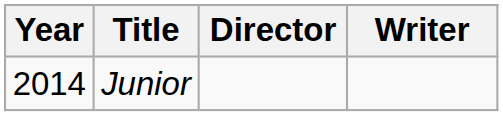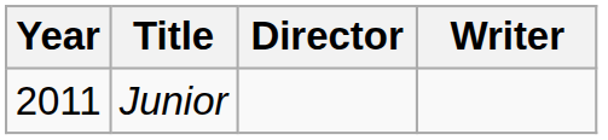Junior | Year: 2014 -> 2011
